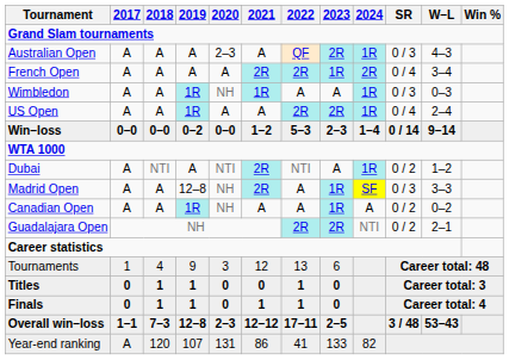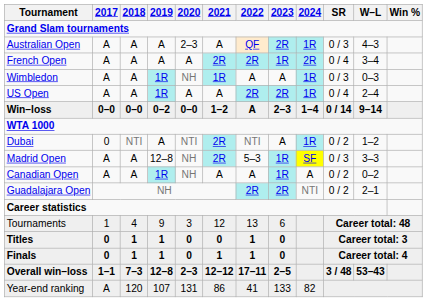Win–loss | 2022: 5–3 -> A
Dubai | 2017: A -> 0
Madrid Open | 2022: A -> 5–3
